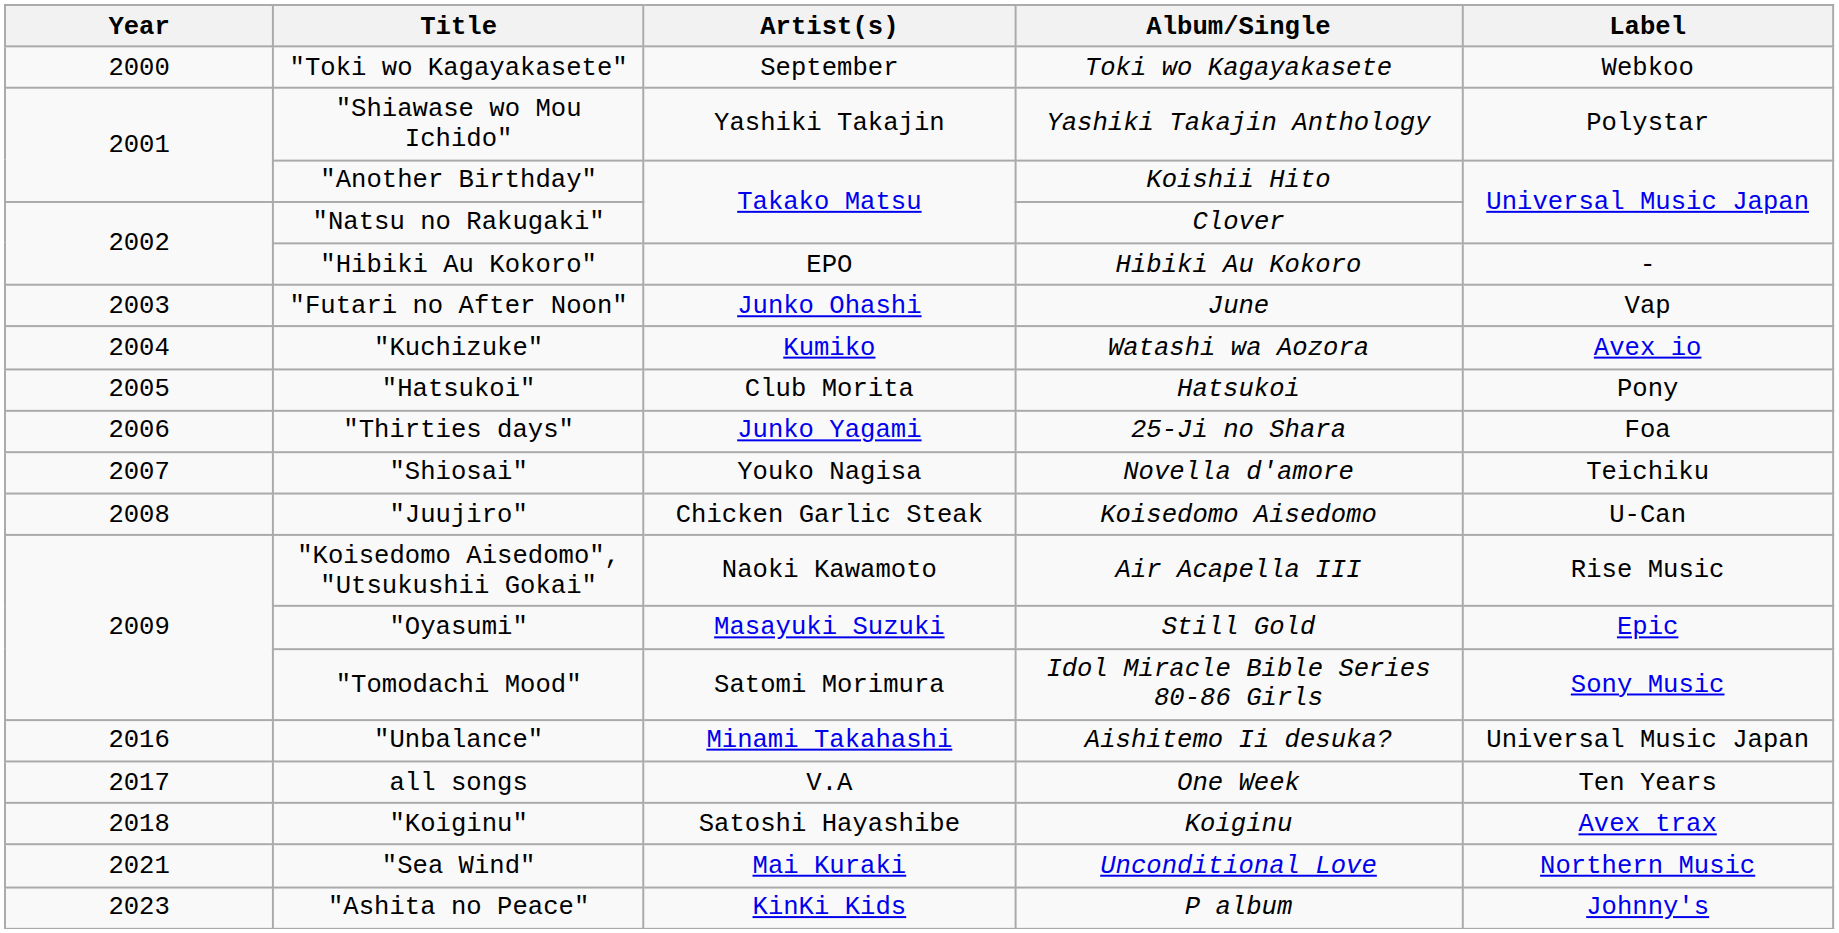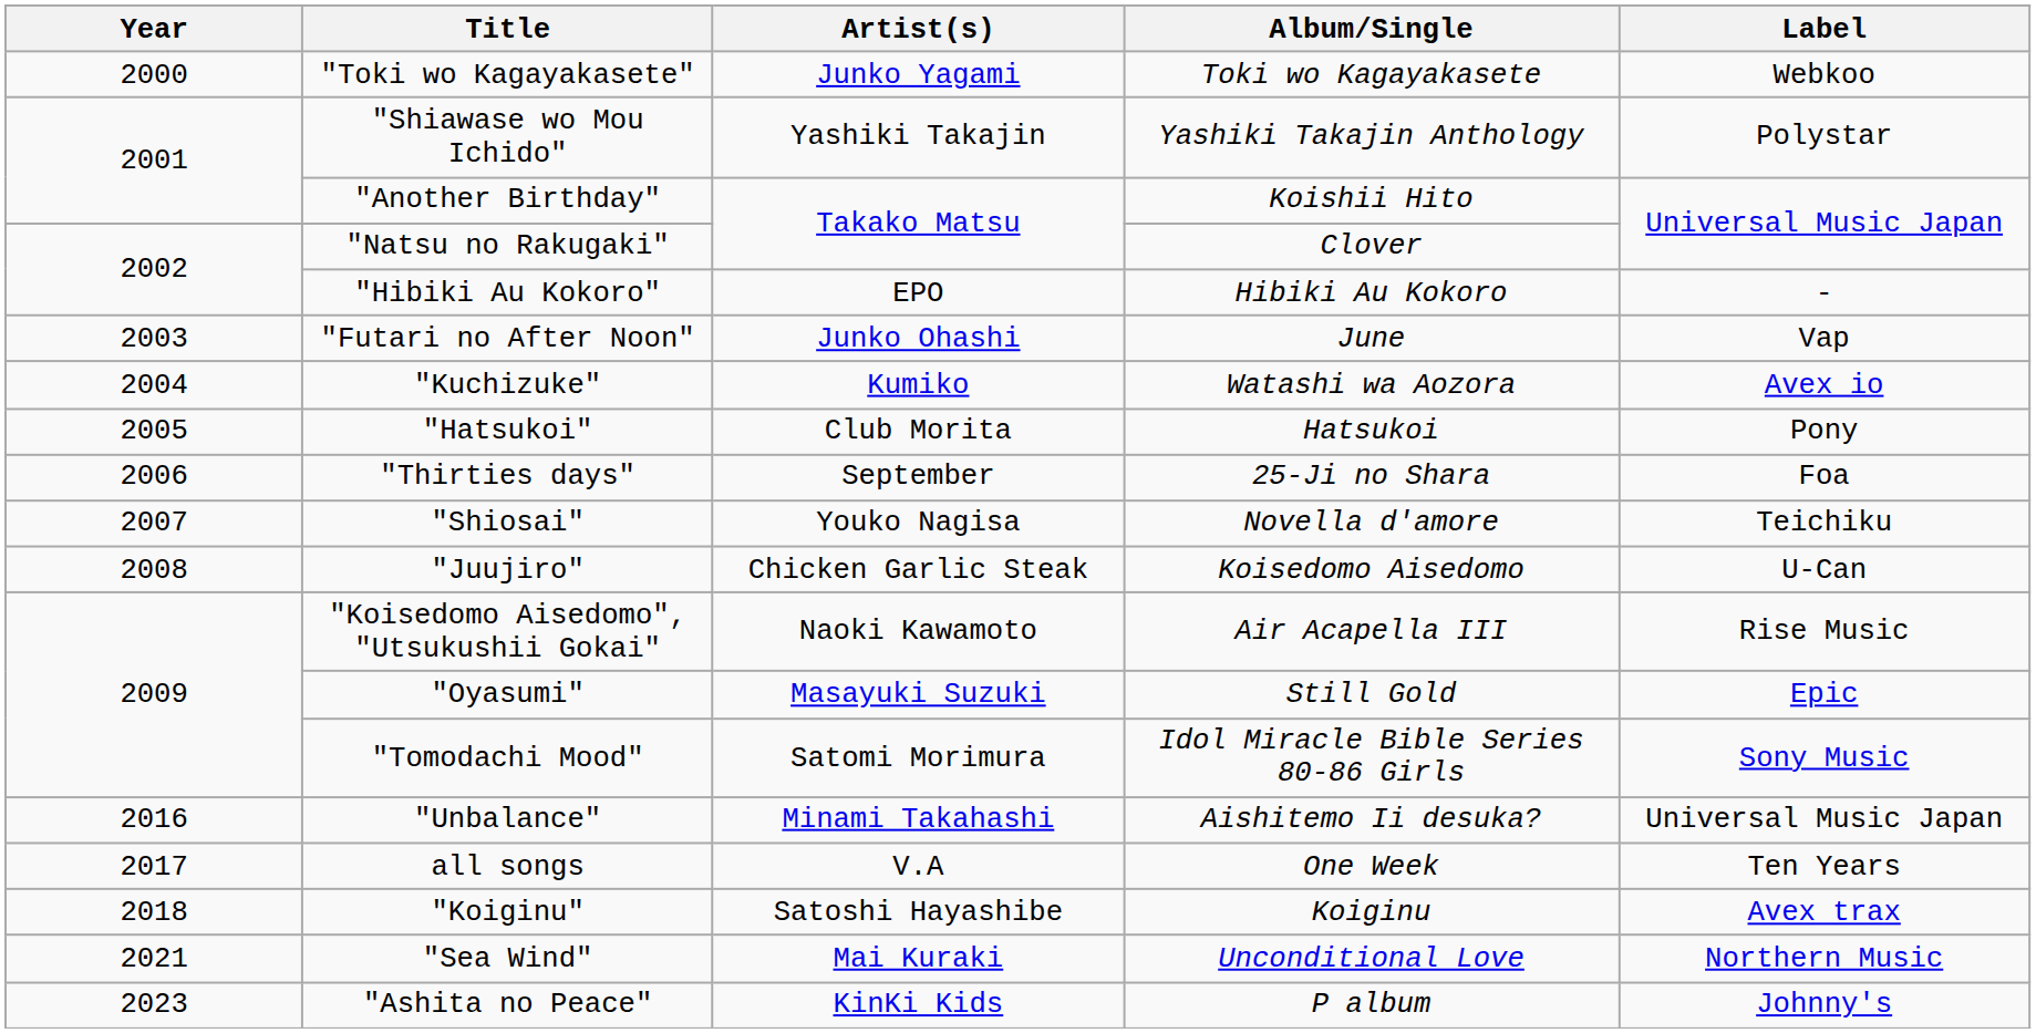"Toki wo Kagayakasete" | Artist(s): September -> Junko Yagami
"Thirties days" | Artist(s): Junko Yagami -> September
